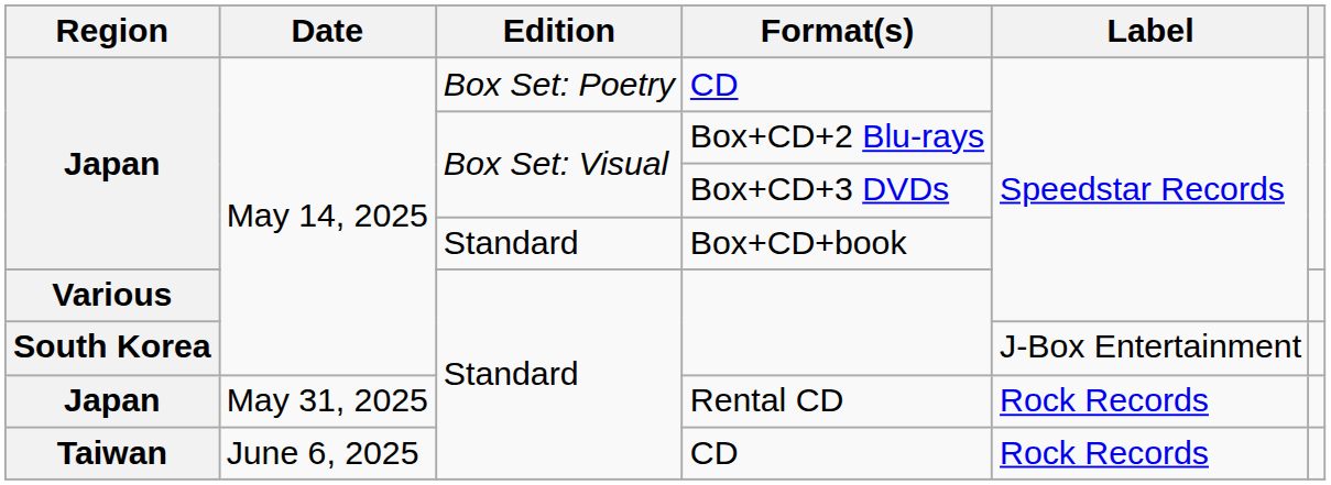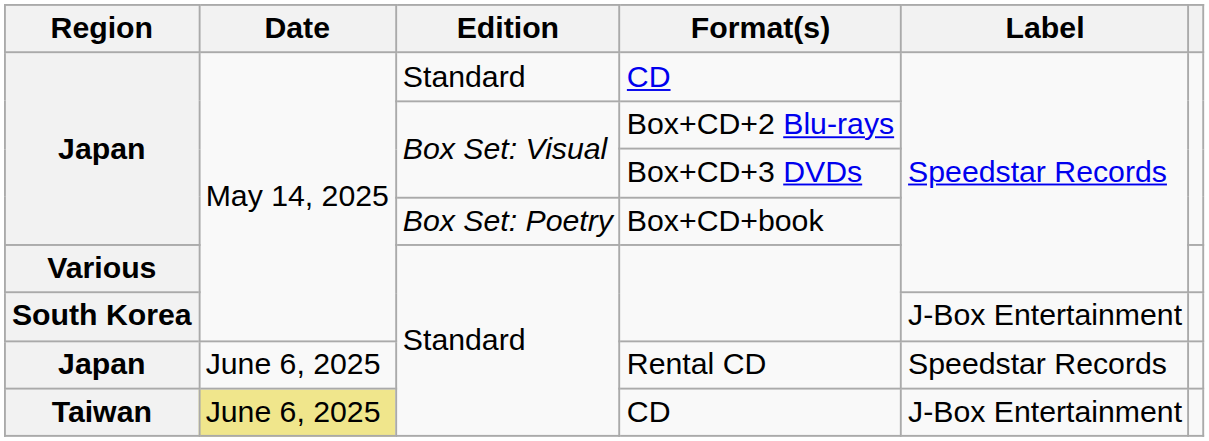Japan / CD | Edition: Box Set: Poetry -> Standard
Box+CD+book | Edition: Standard -> Box Set: Poetry
Rental CD | Date: May 31, 2025 -> June 6, 2025
Rental CD | Label: Rock Records -> Speedstar Records
Taiwan / CD | Date: no background -> khaki background
Taiwan / CD | Label: Rock Records -> J-Box Entertainment
